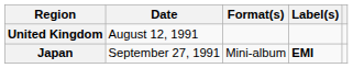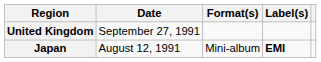United Kingdom | Date: August 12, 1991 -> September 27, 1991
Japan | Date: September 27, 1991 -> August 12, 1991
